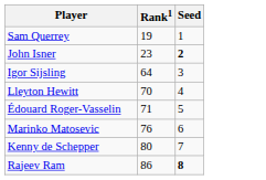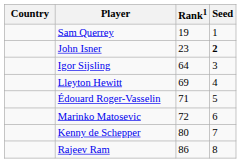+ column: Country
Lleyton Hewitt | Rank1: 70 -> 69
Marinko Matosevic | Rank1: 76 -> 72
Rajeev Ram | Seed: bold -> normal
